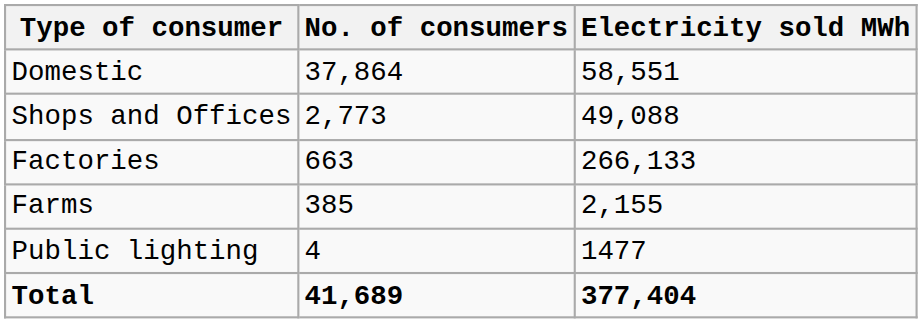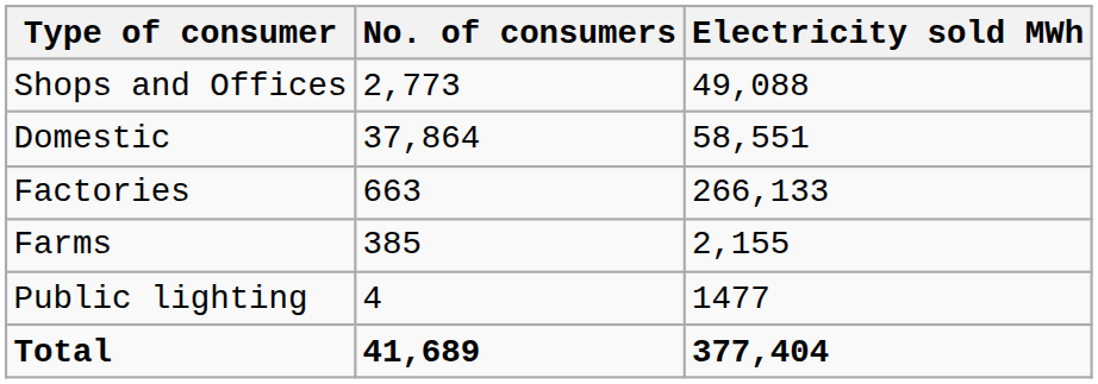rows swapped: Domestic <-> Shops and Offices
